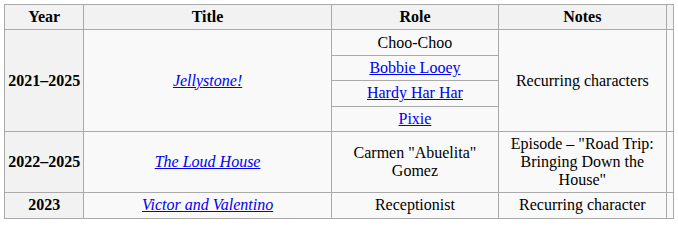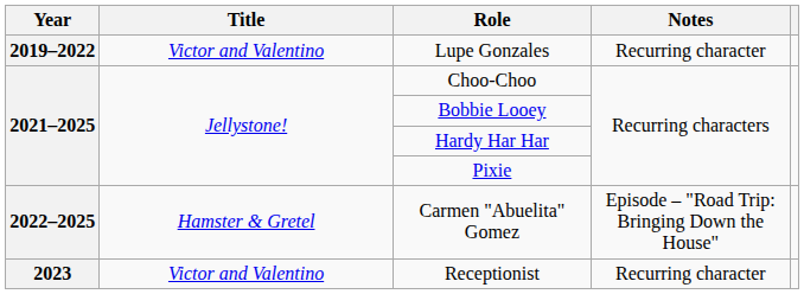+ row: 2019–2022 | Victor and Valentino | Lupe Gonzales | Recurring character
Carmen "Abuelita" Gomez | Title: The Loud House -> Hamster & Gretel
